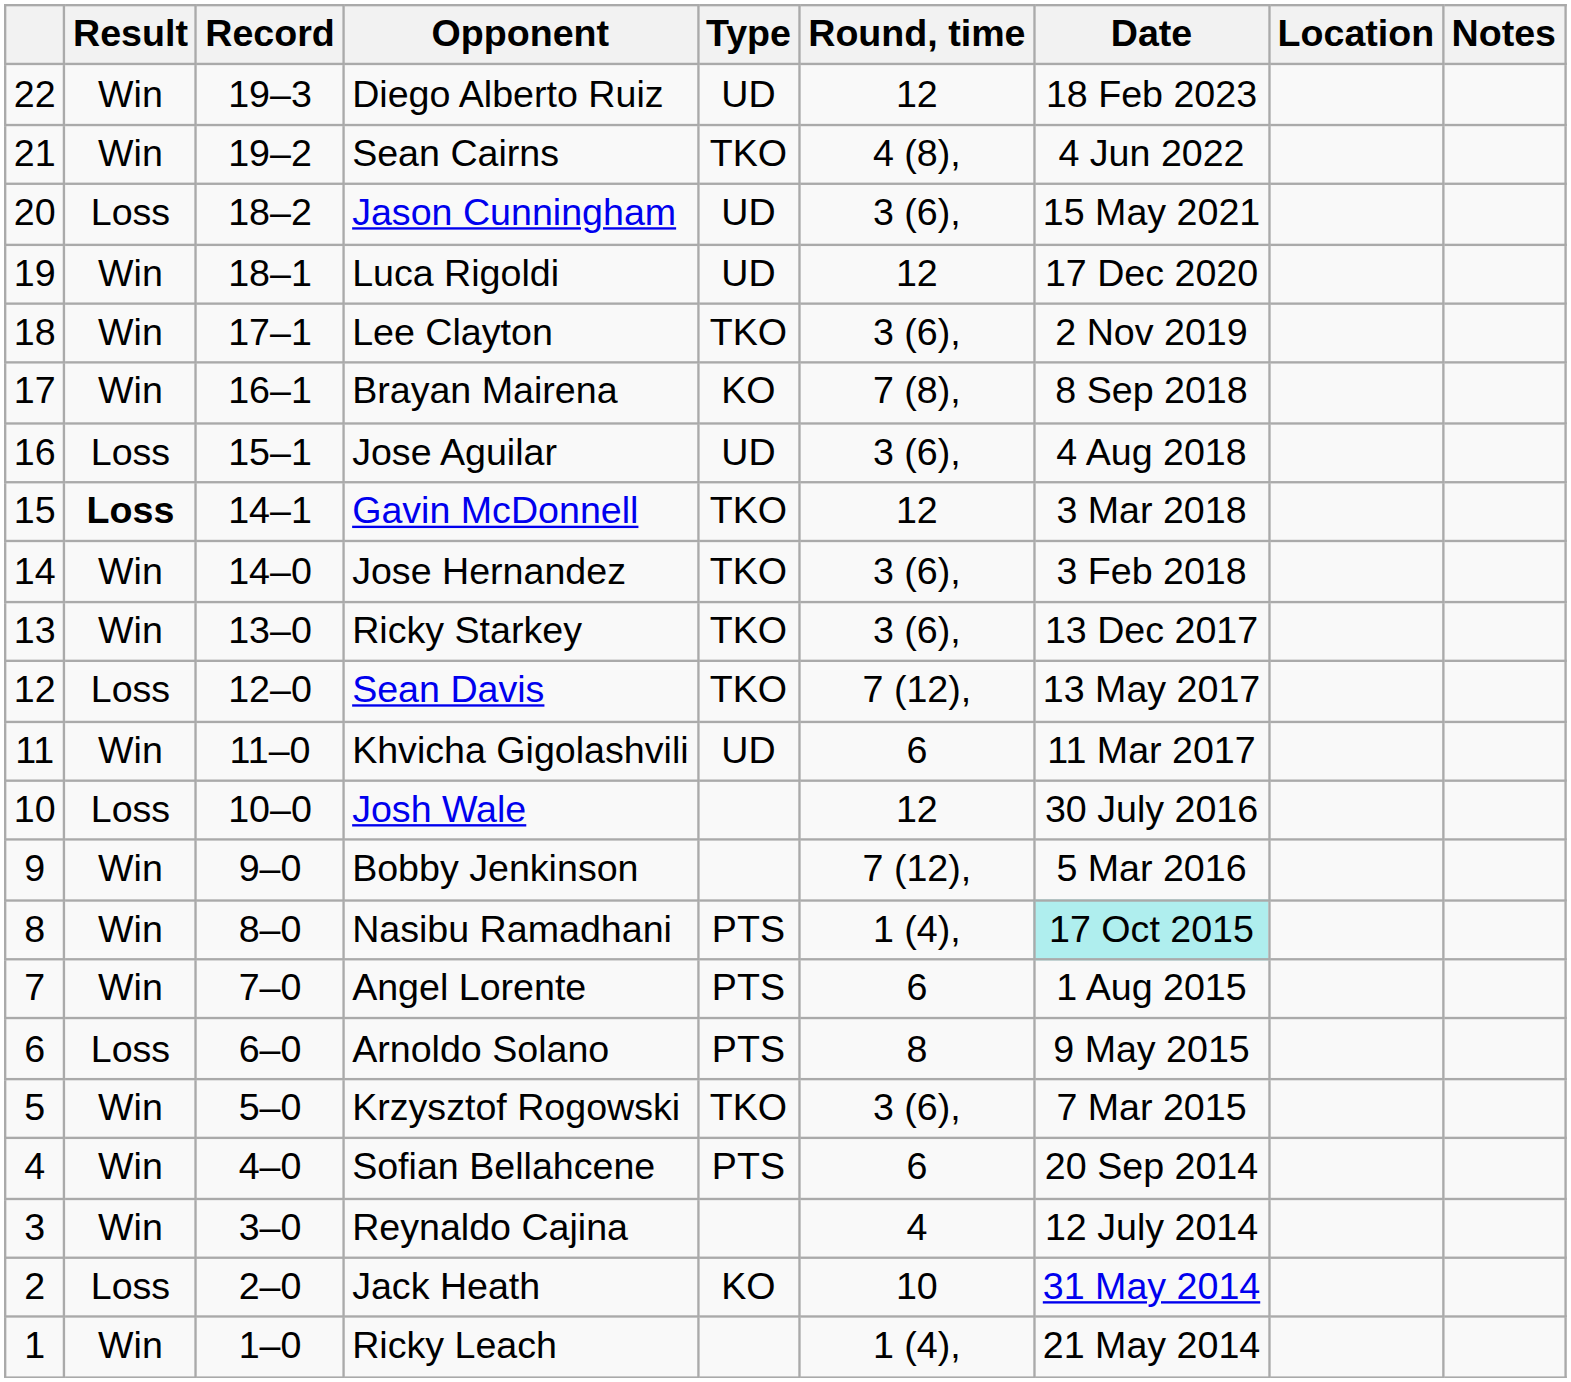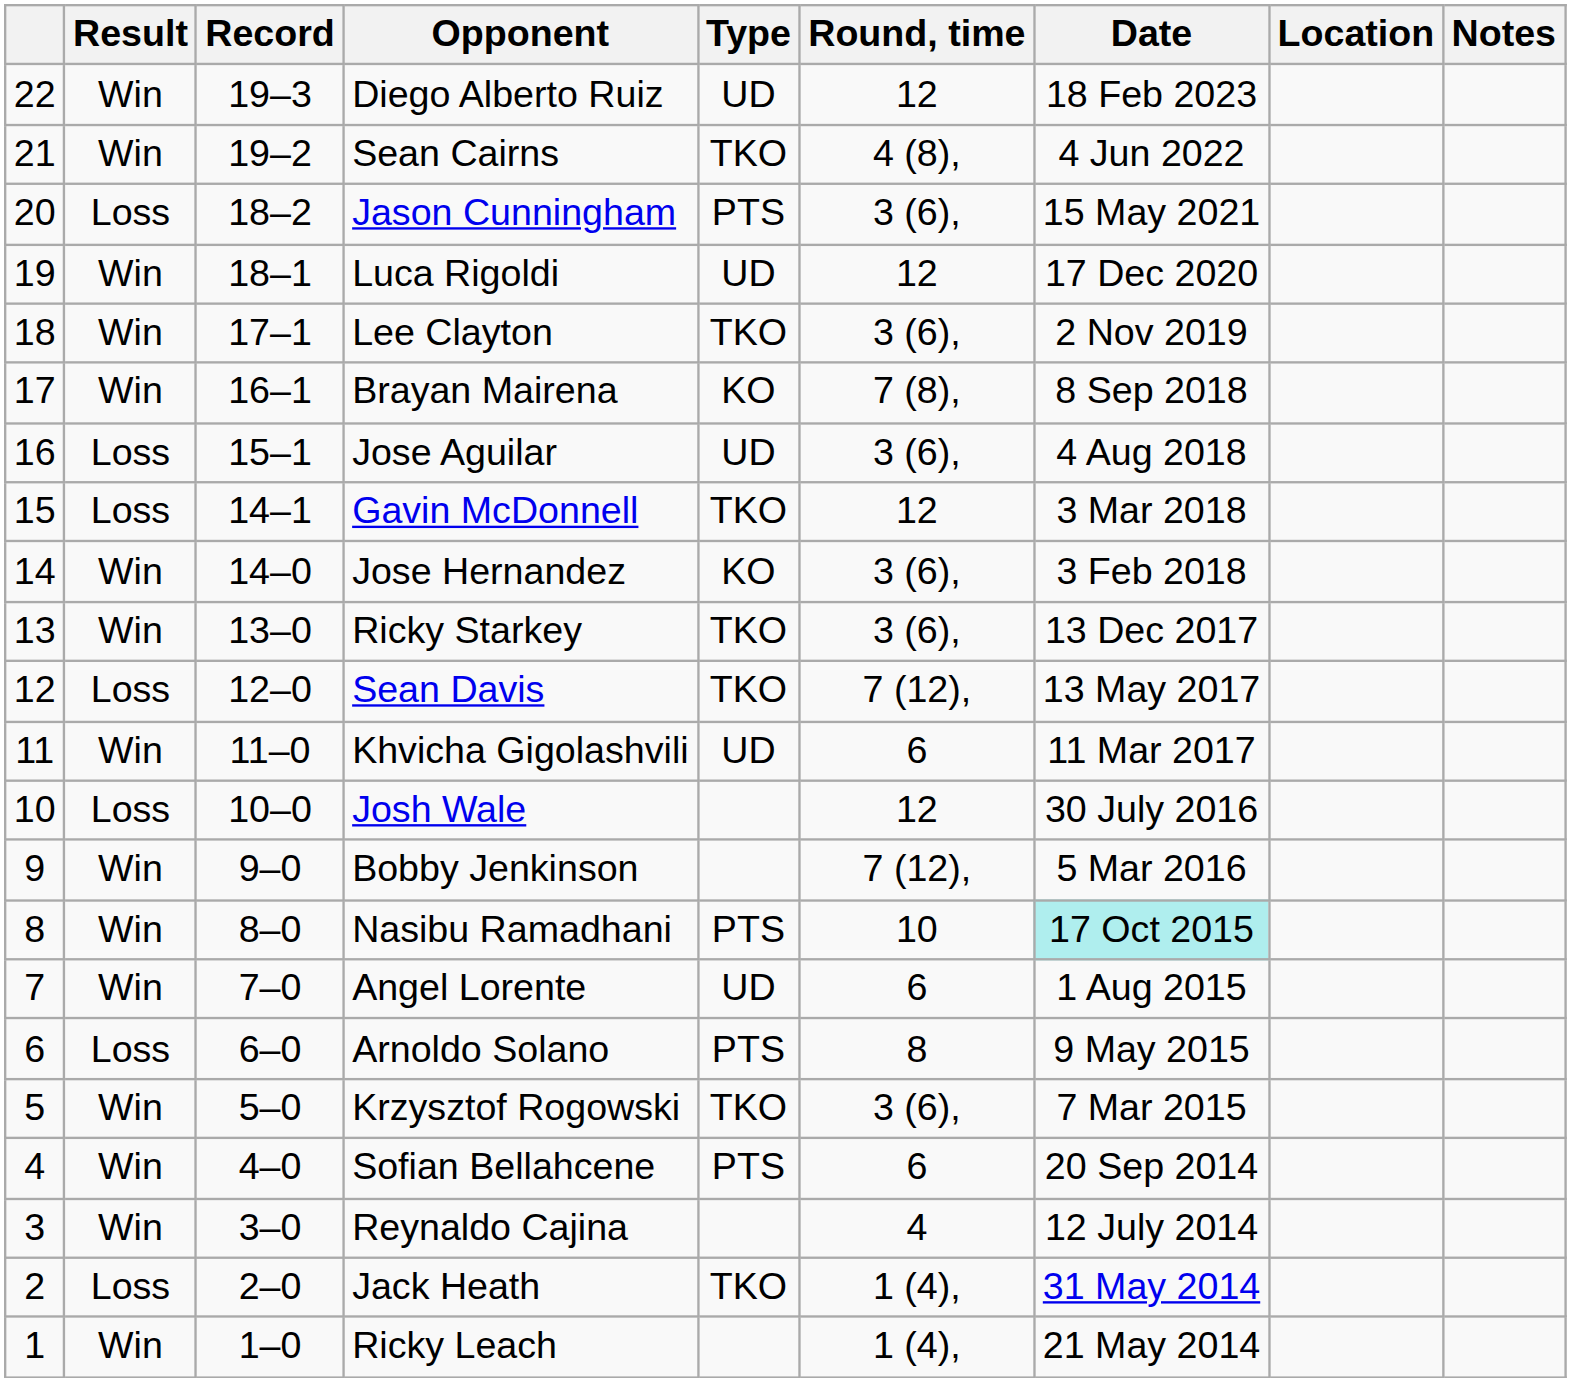Jason Cunningham | Type: UD -> PTS
Gavin McDonnell | Result: bold -> normal
Jose Hernandez | Type: TKO -> KO
Nasibu Ramadhani | Round, time: 1 (4), -> 10
Angel Lorente | Type: PTS -> UD
Jack Heath | Type: KO -> TKO
Jack Heath | Round, time: 10 -> 1 (4),
